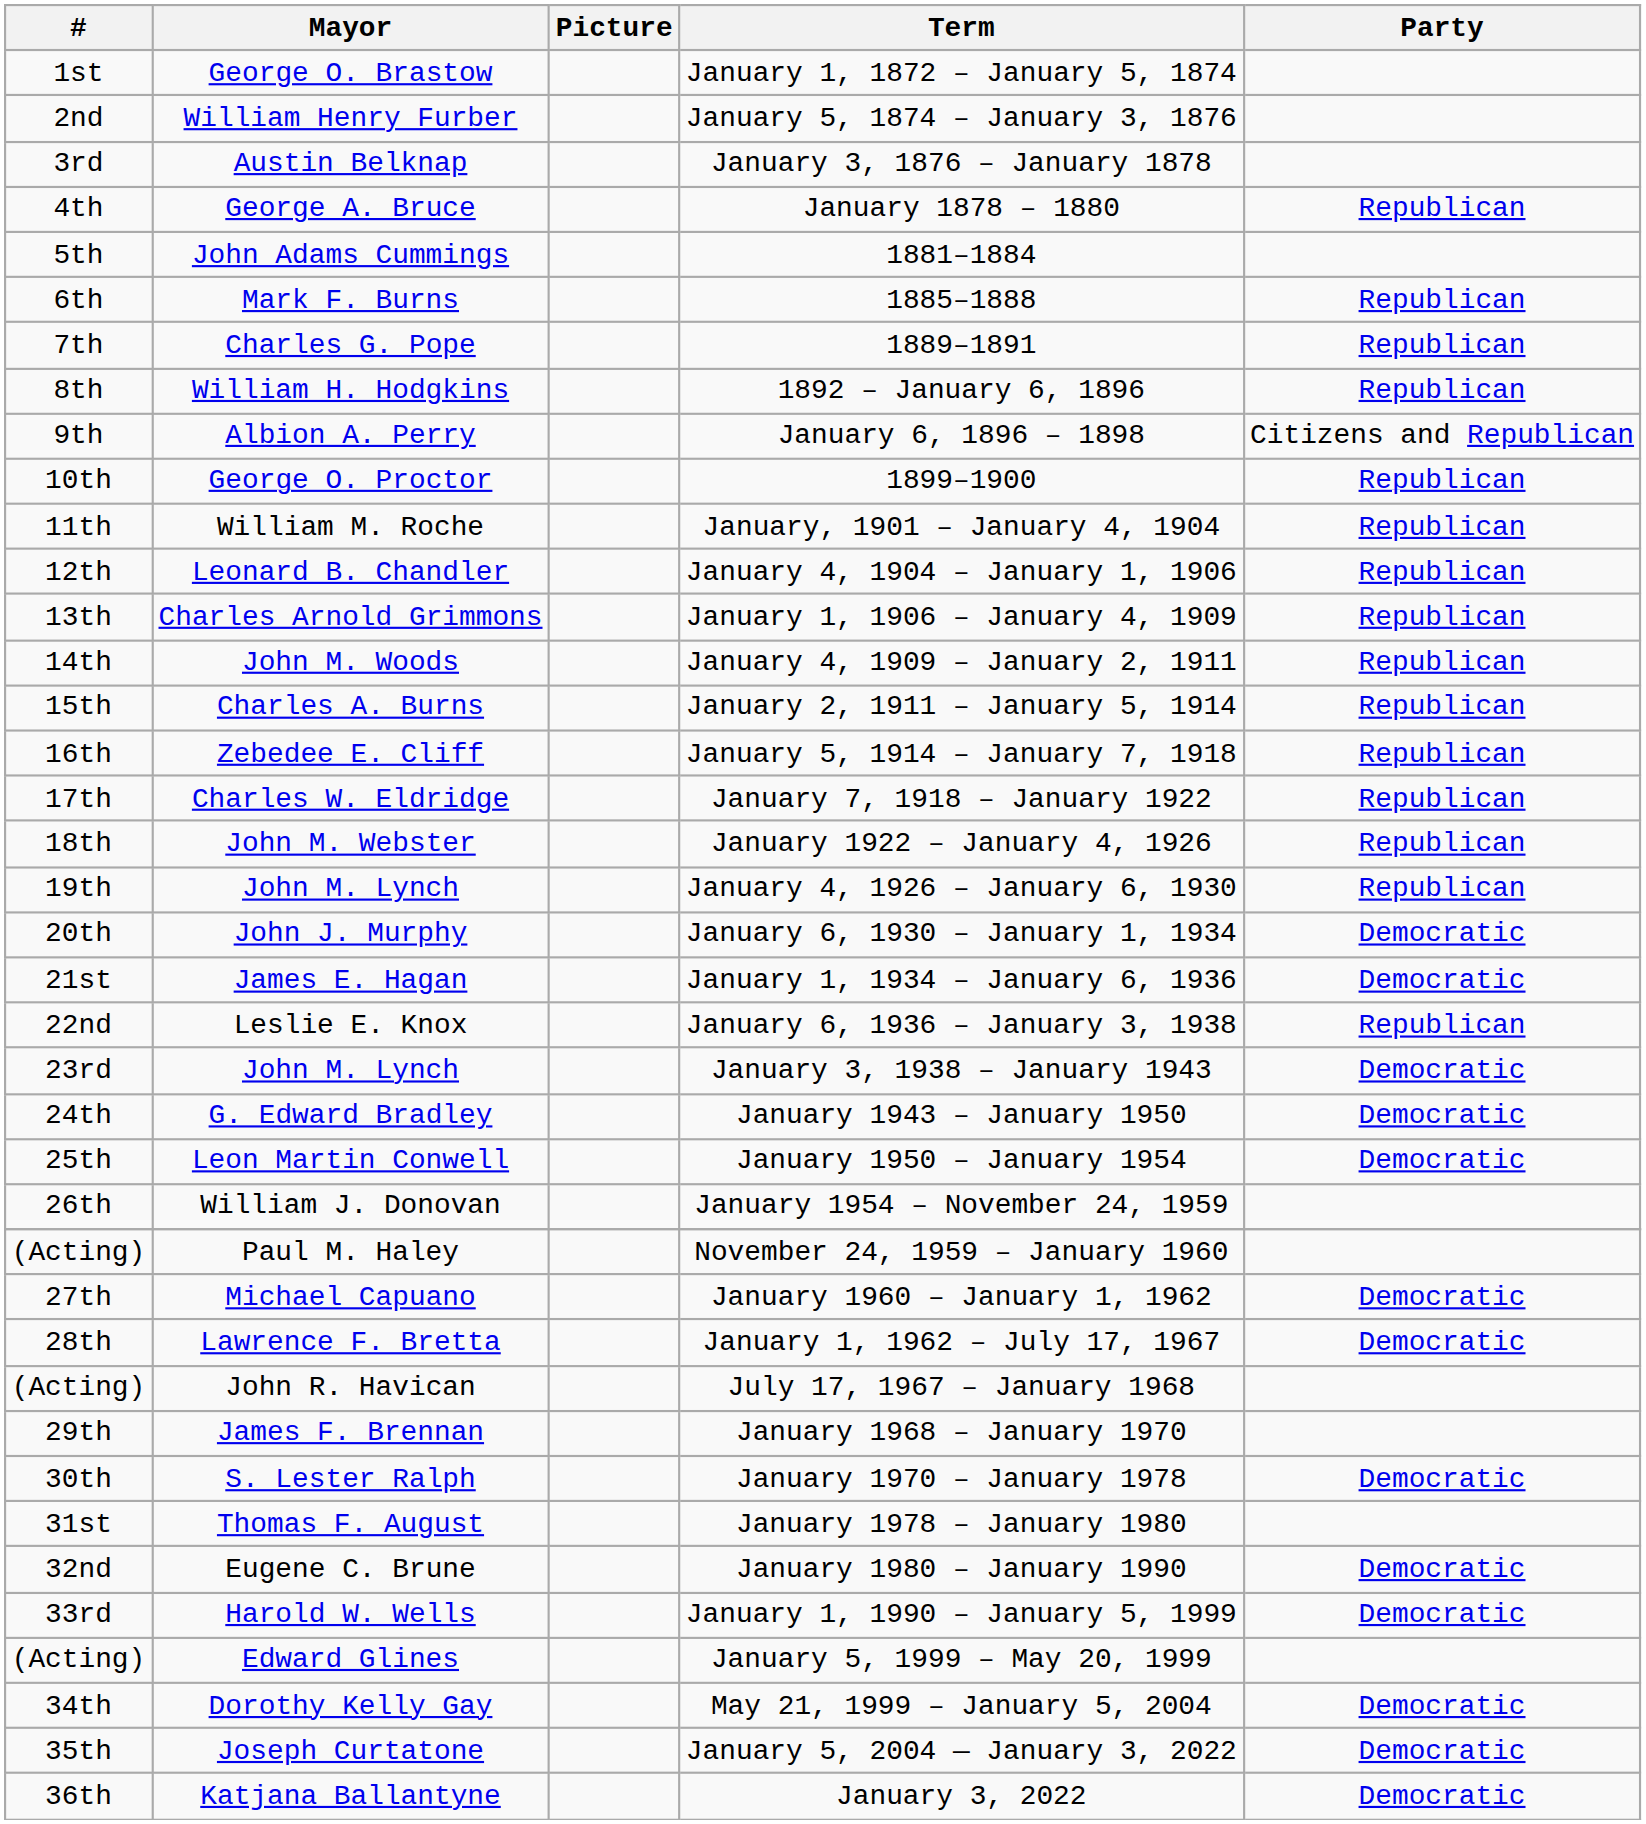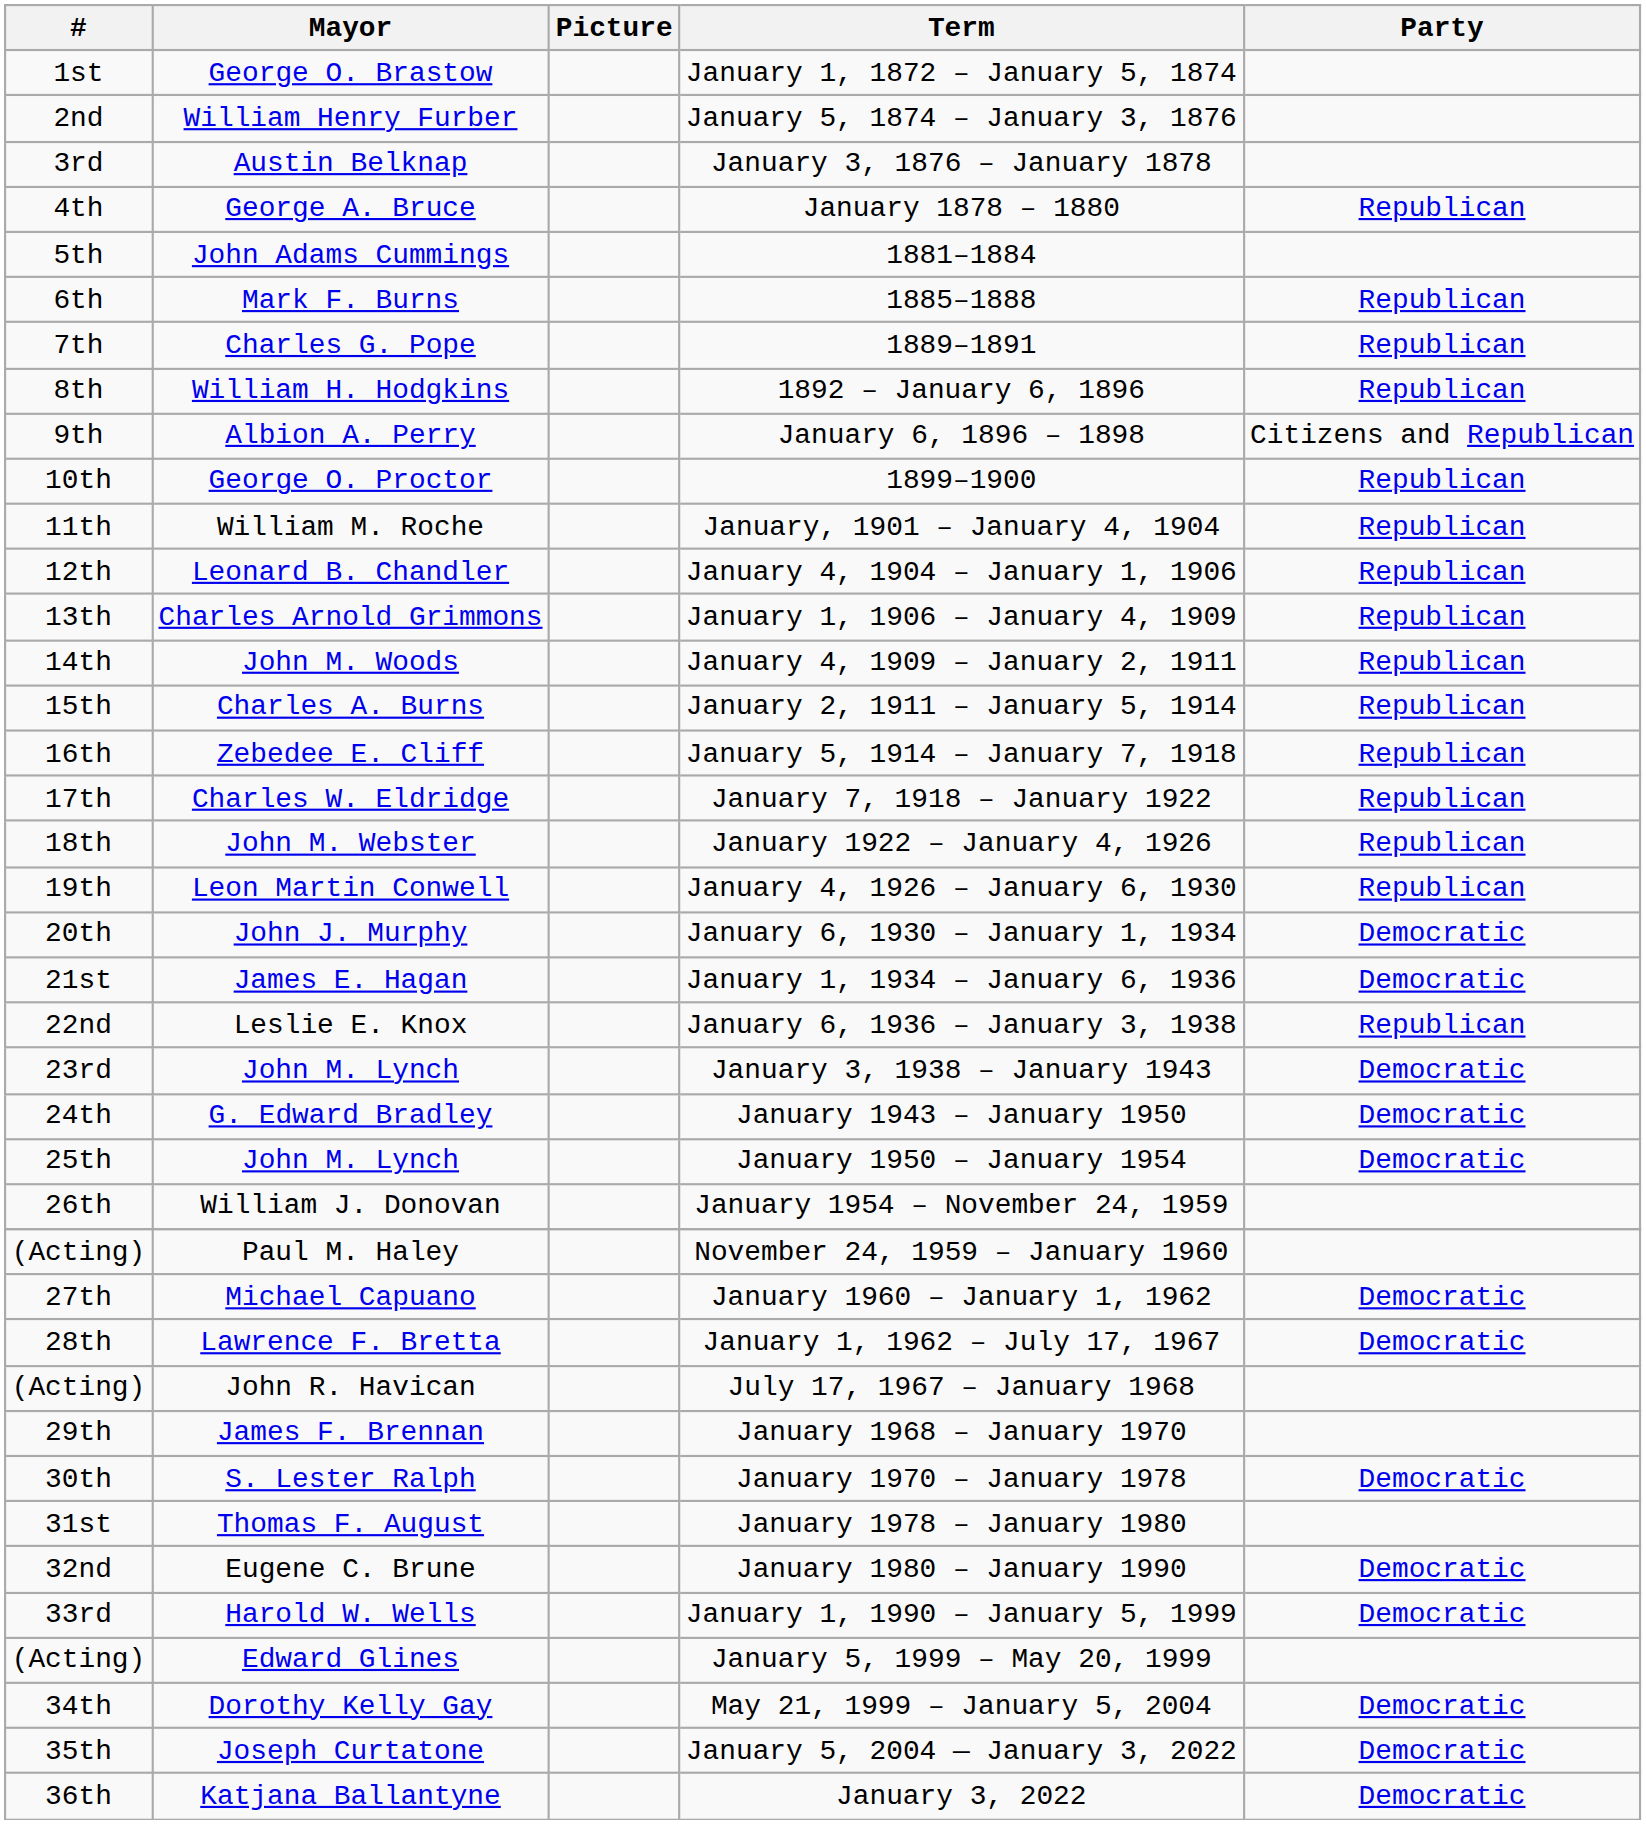January 4, 1926 – January 6, 1930 | Mayor: John M. Lynch -> Leon Martin Conwell
January 1950 – January 1954 | Mayor: Leon Martin Conwell -> John M. Lynch
